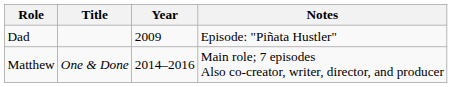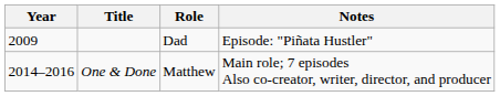columns swapped: Year <-> Role
